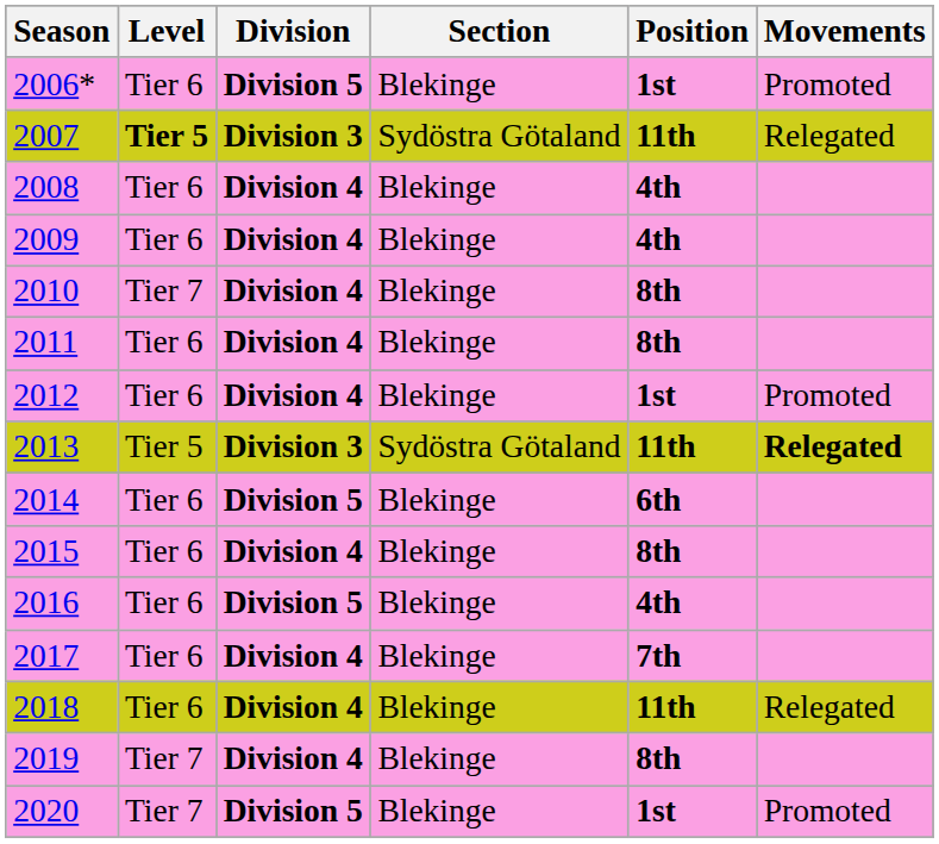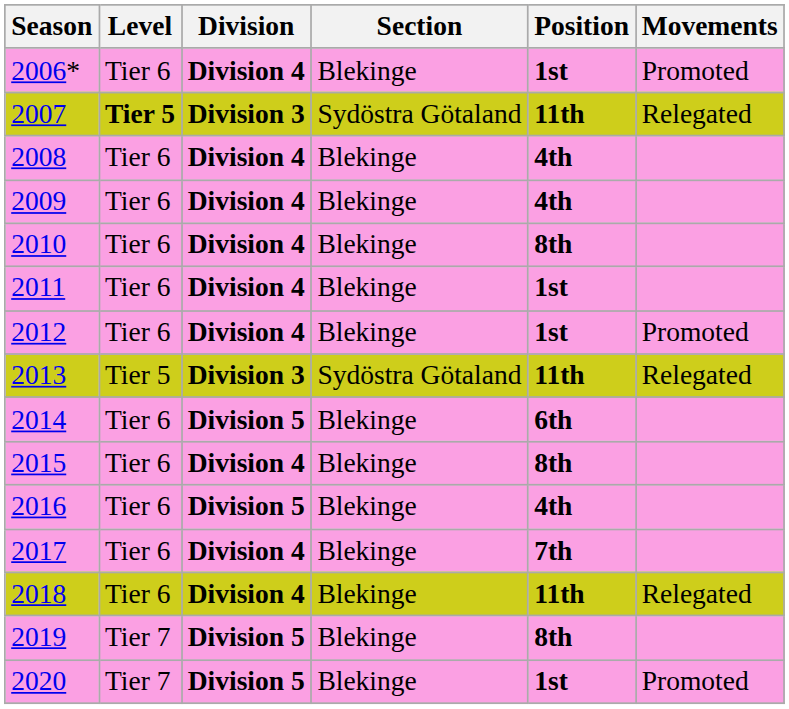2006* | Division: Division 5 -> Division 4
2010 | Level: Tier 7 -> Tier 6
2011 | Position: 8th -> 1st
2013 | Movements: bold -> normal
2019 | Division: Division 4 -> Division 5
